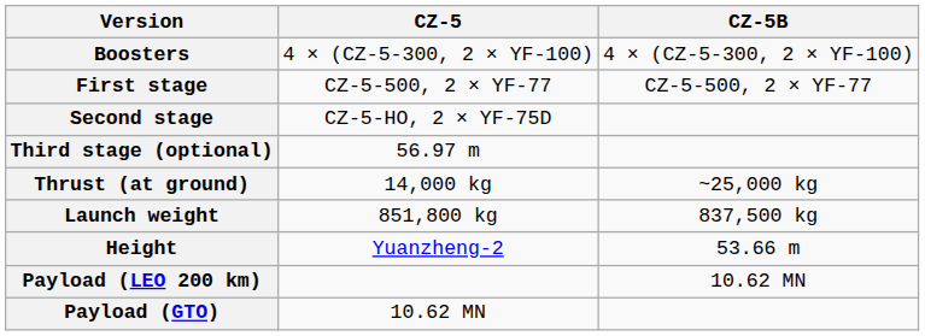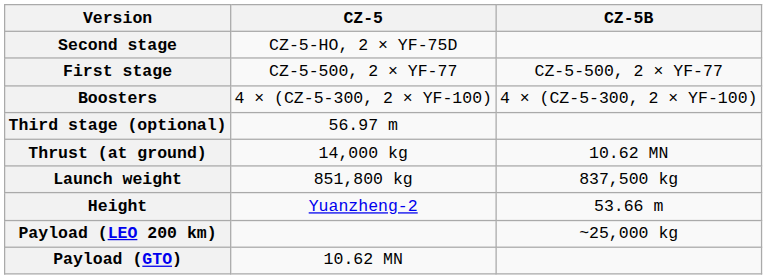rows swapped: Boosters <-> Second stage
Thrust (at ground) | CZ-5B: ~25,000 kg -> 10.62 MN
Payload (LEO 200 km) | CZ-5B: 10.62 MN -> ~25,000 kg
